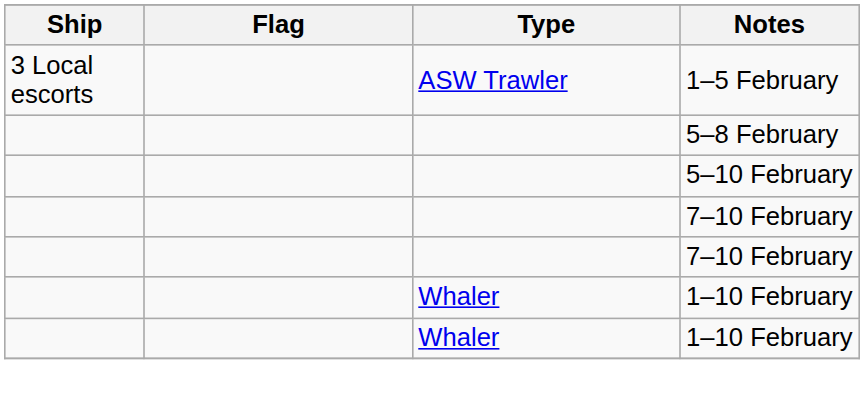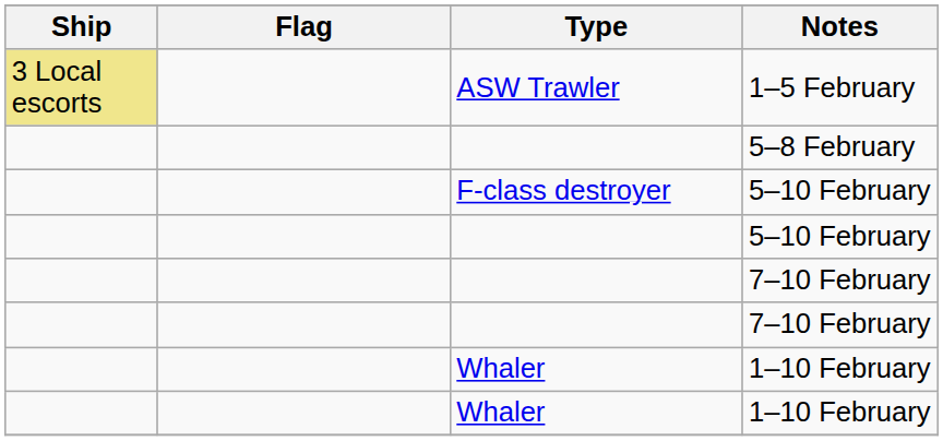1–5 February | Ship: no background -> khaki background
+ row: F-class destroyer | 5–10 February
